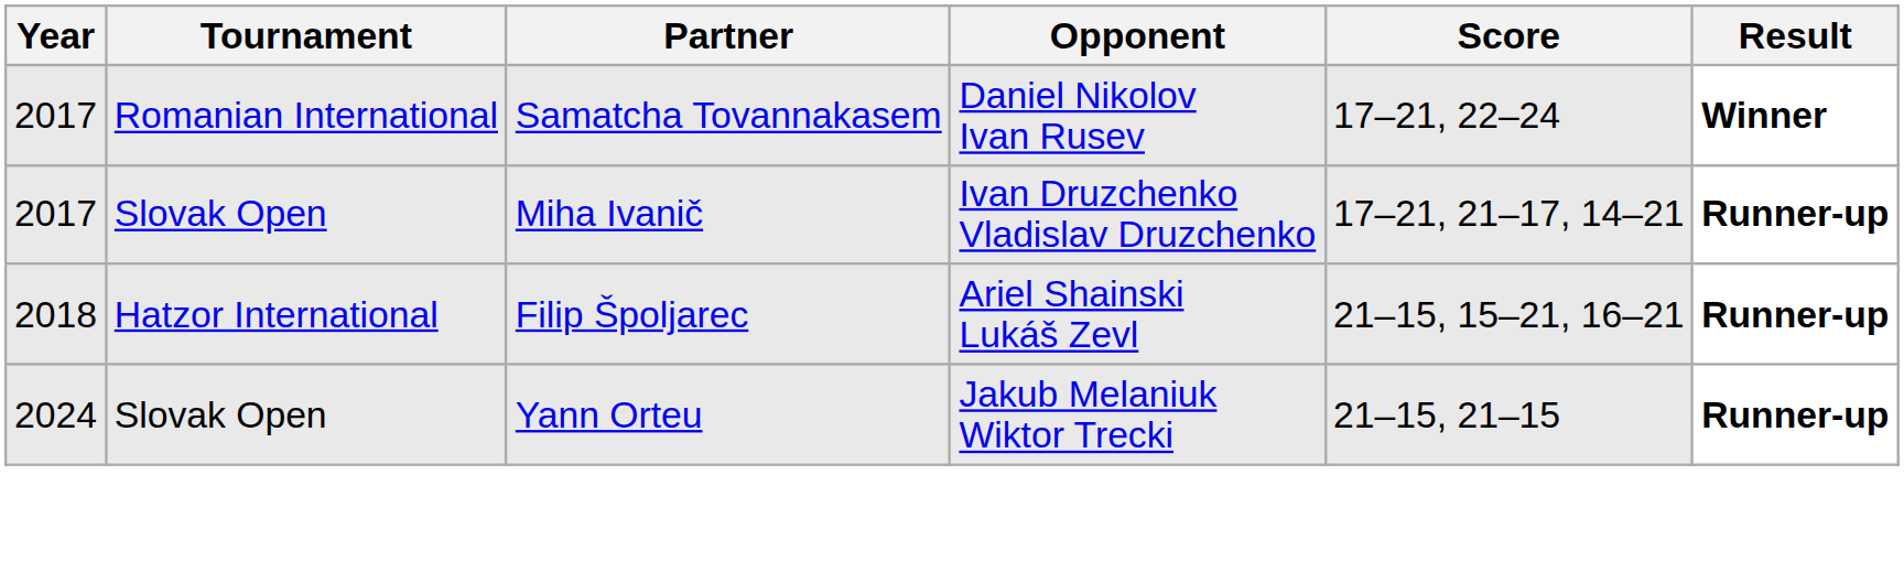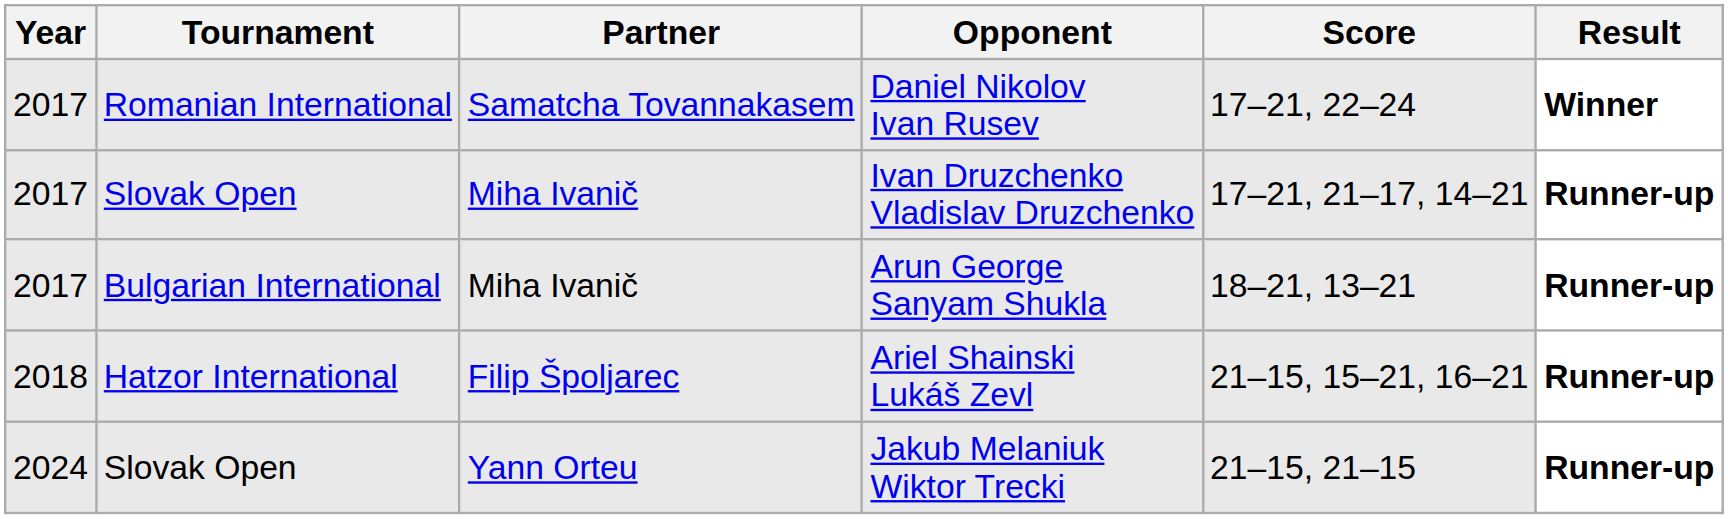+ row: 2017 | Bulgarian International | Miha Ivanič | Arun George Sanyam Shukla | 18–21, 13–21 | Runner-up
